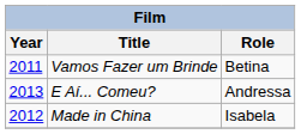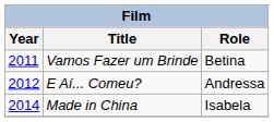E Aí... Comeu? | Year: 2013 -> 2012
Made in China | Year: 2012 -> 2014
